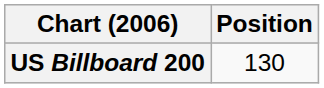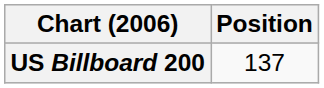US Billboard 200 | Position: 130 -> 137
